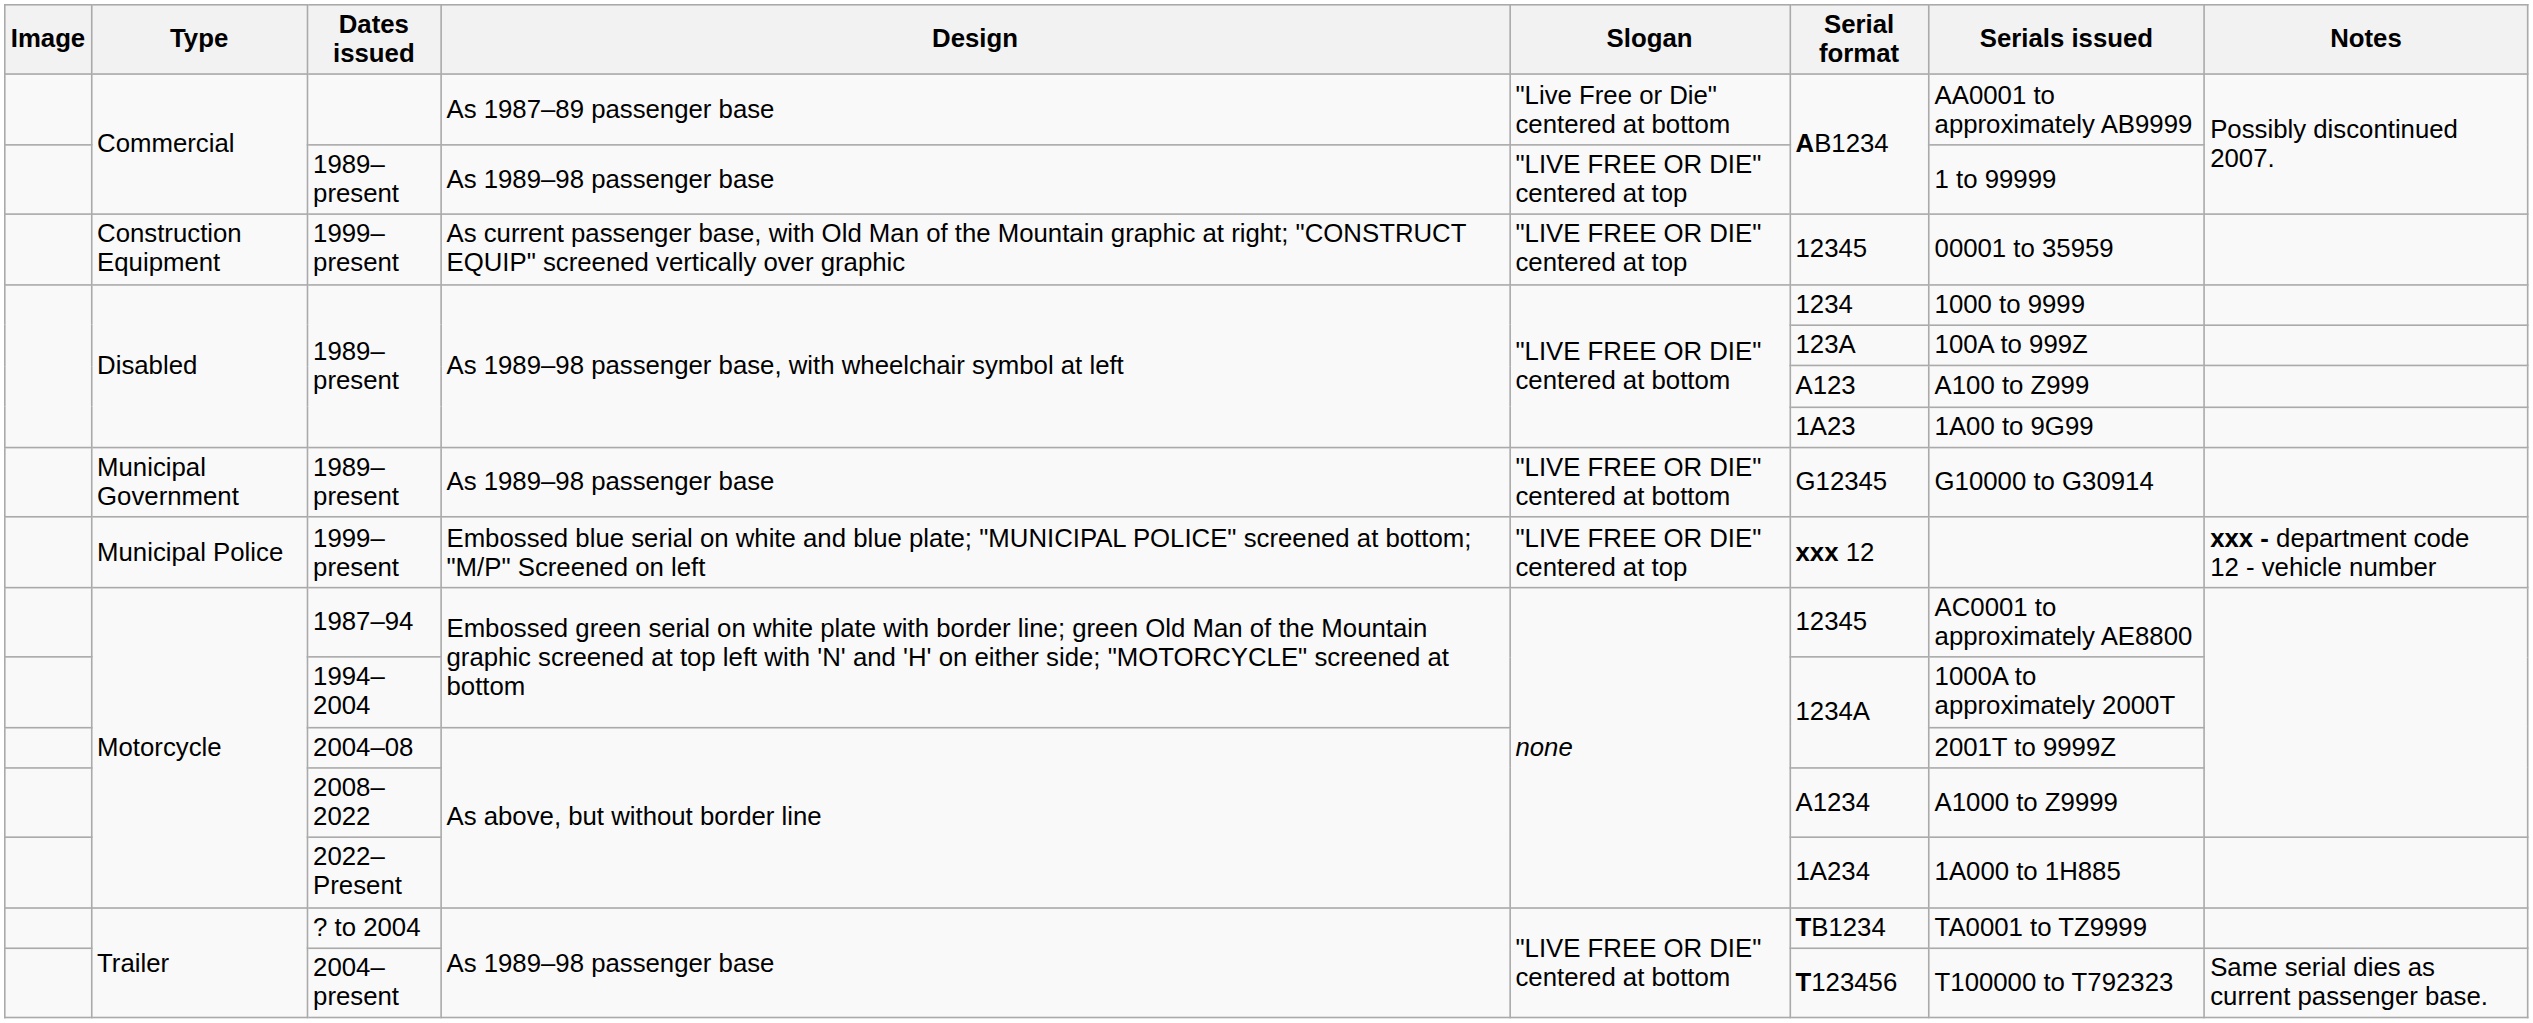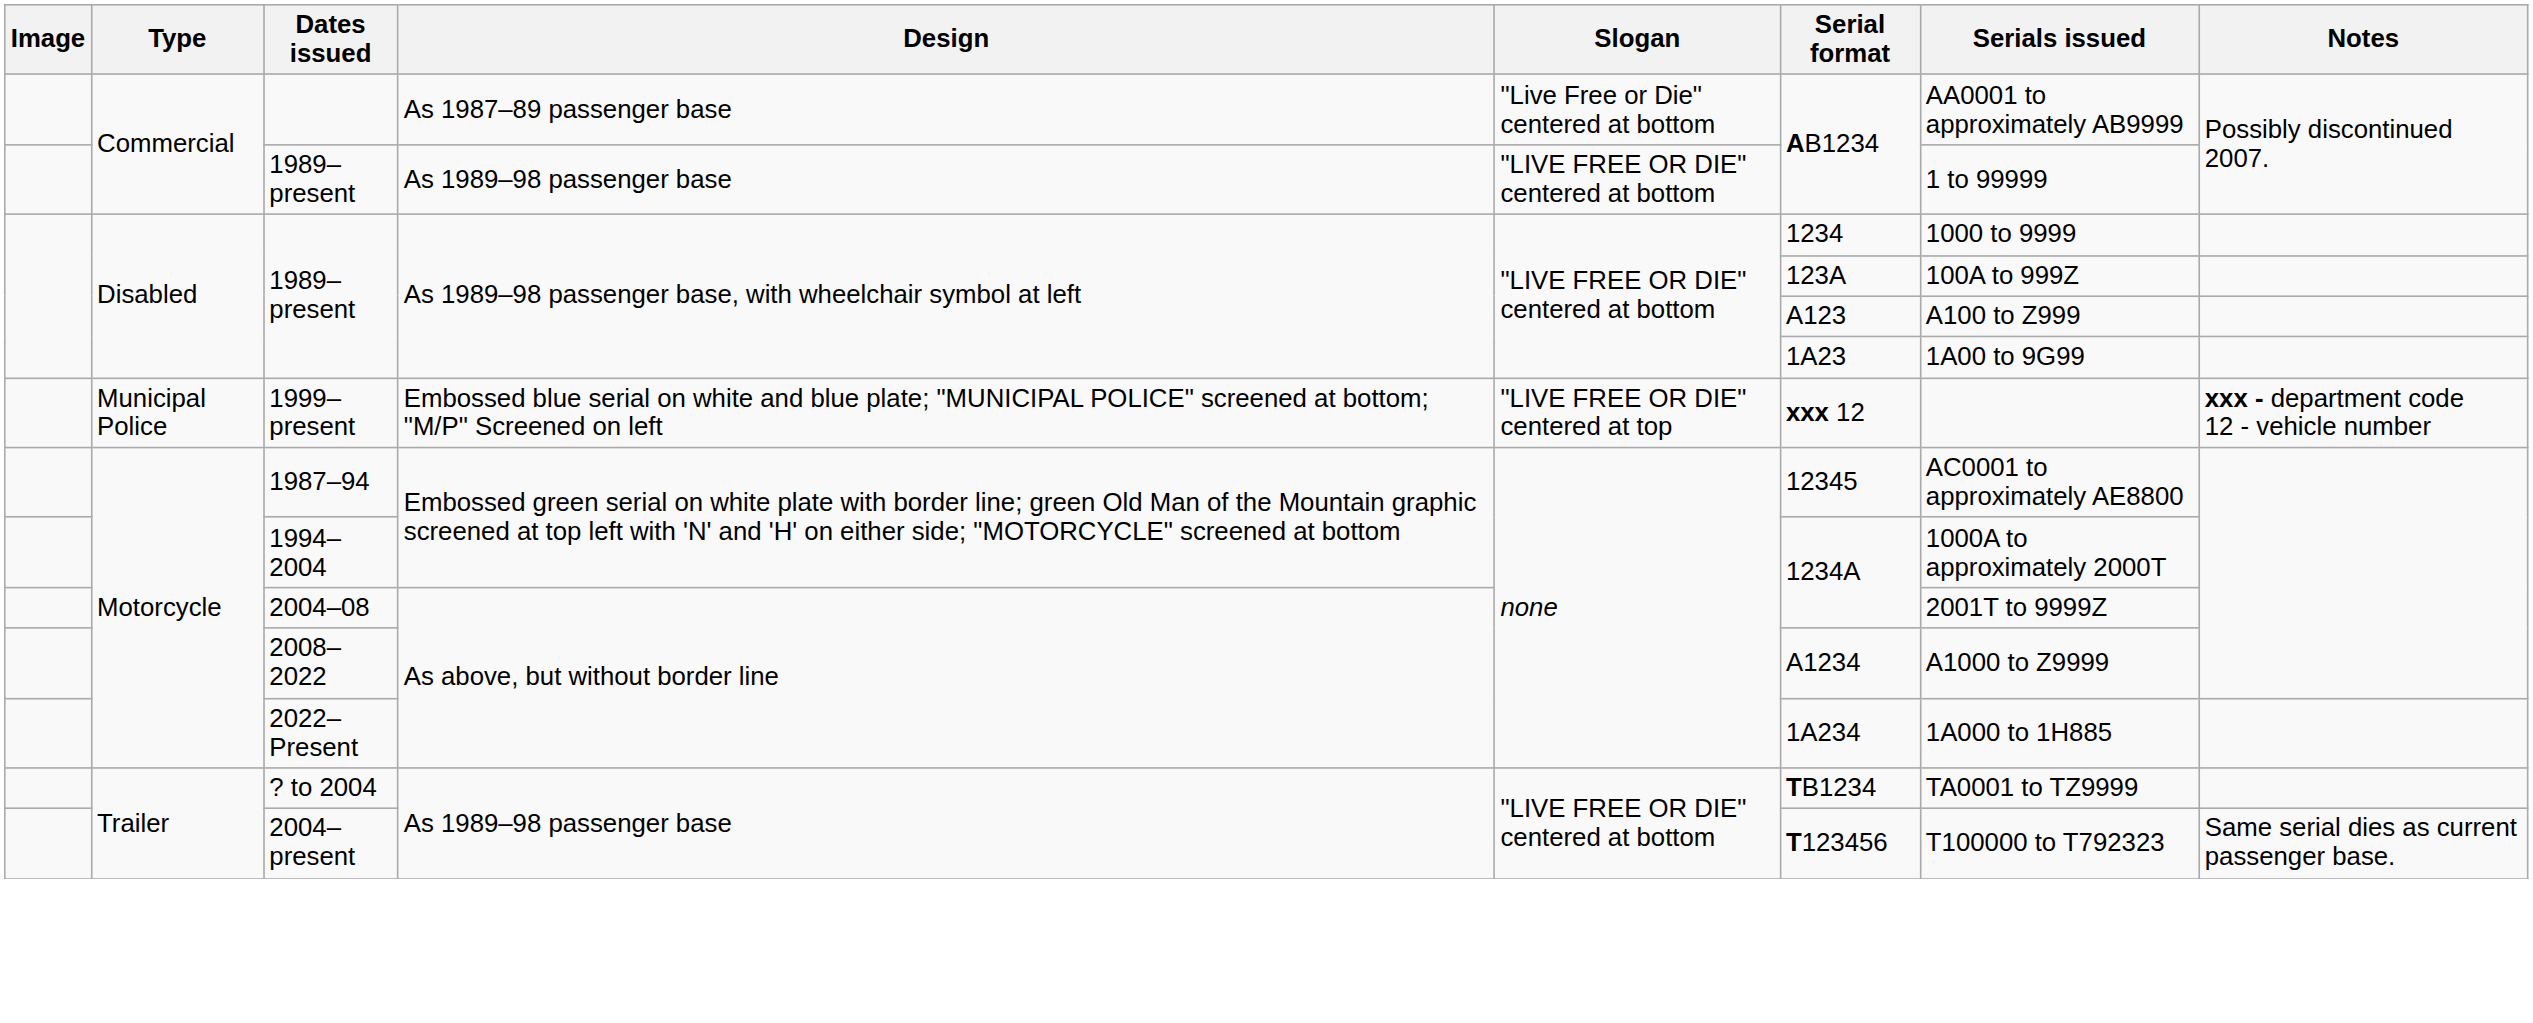Commercial / 1989–present | Slogan: "LIVE FREE OR DIE" centered at top -> "LIVE FREE OR DIE" centered at bottom
- row: Construction Equipment | 1999–present | As current passenger base, with Old Man of the Mountain graphic at right; "CONSTRUCT EQUIP" screened vertically over graphic | "LIVE FREE OR DIE" centered at top | 12345 | 00001 to 35959
- row: Municipal Government | 1989–present | As 1989–98 passenger base | "LIVE FREE OR DIE" centered at bottom | G12345 | G10000 to G30914
